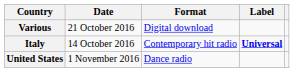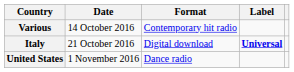Various | Date: 21 October 2016 -> 14 October 2016
Various | Format: Digital download -> Contemporary hit radio
Italy | Date: 14 October 2016 -> 21 October 2016
Italy | Format: Contemporary hit radio -> Digital download
